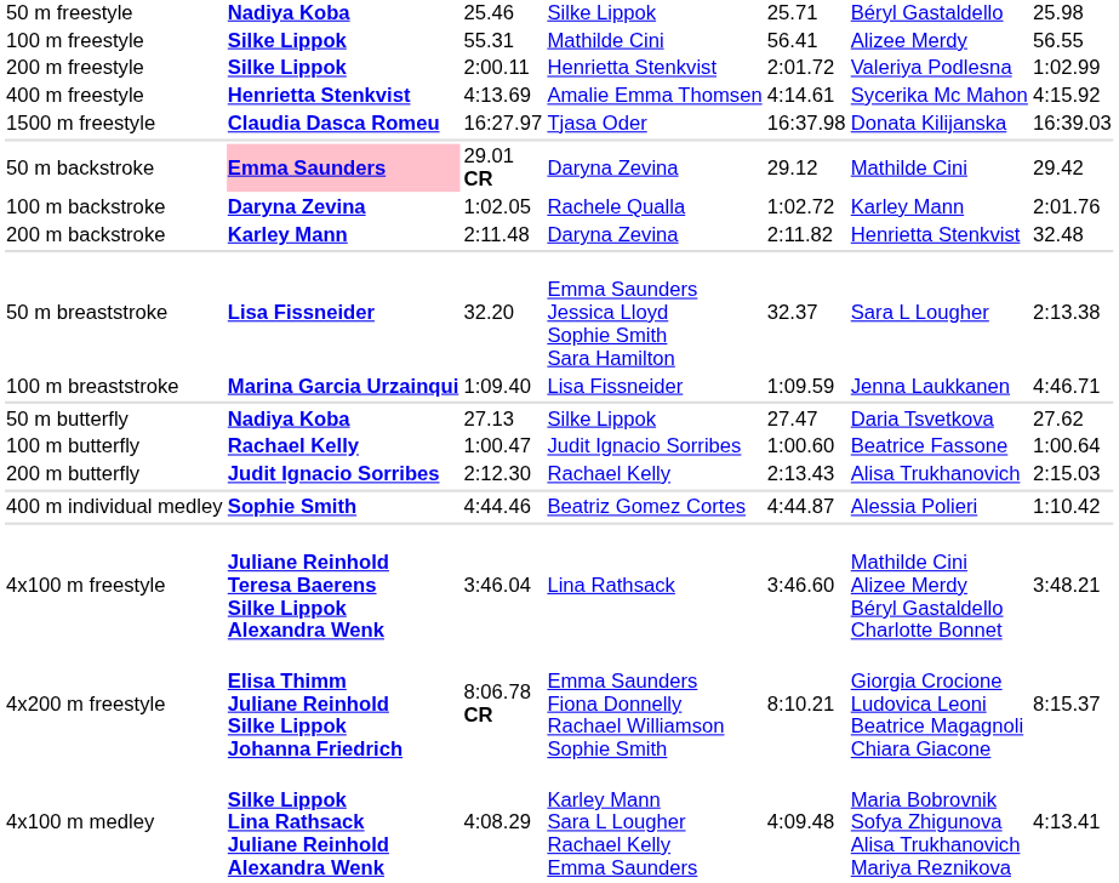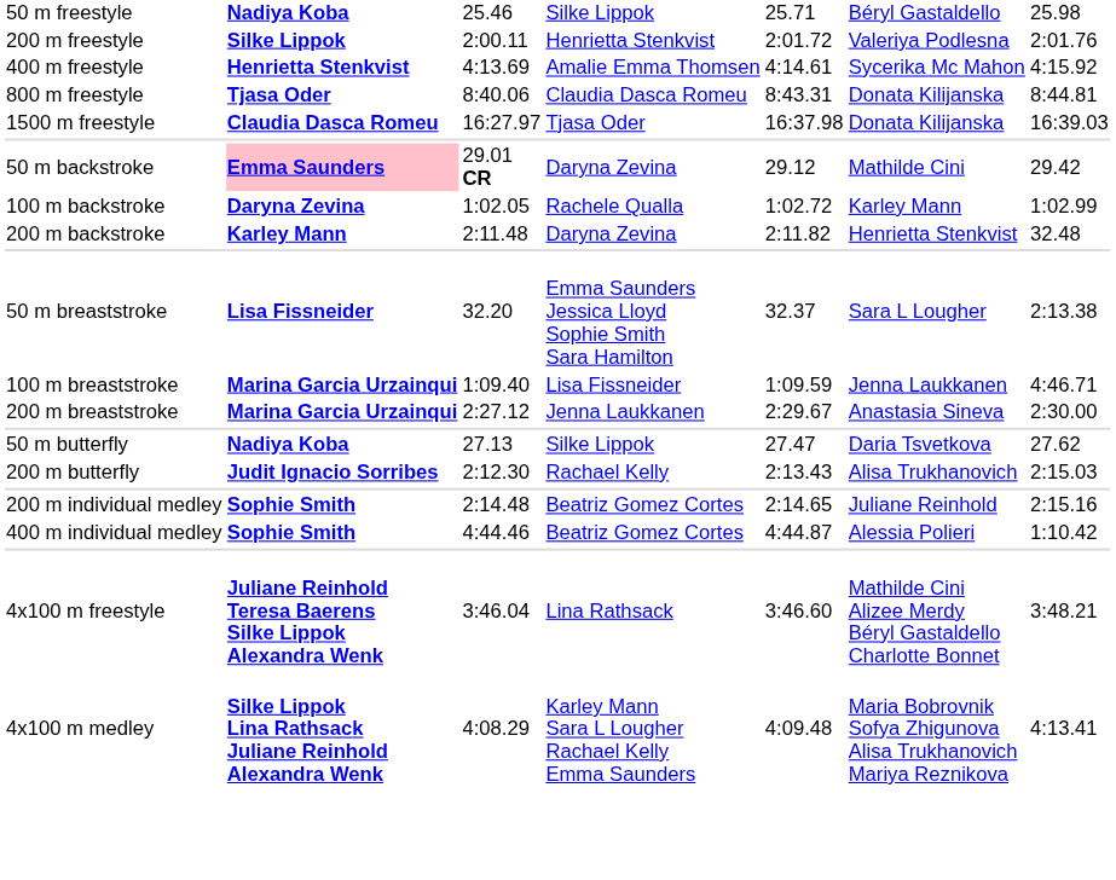- row: 100 m freestyle | Silke Lippok | 55.31 | Mathilde Cini | 56.41 | Alizee Merdy | 56.55
200 m freestyle | column 7: 1:02.99 -> 2:01.76
+ row: 800 m freestyle | Tjasa Oder | 8:40.06 | Claudia Dasca Romeu | 8:43.31 | Donata Kilijanska | 8:44.81
100 m backstroke | column 7: 2:01.76 -> 1:02.99
+ row: 200 m breaststroke | Marina Garcia Urzainqui | 2:27.12 | Jenna Laukkanen | 2:29.67 | Anastasia Sineva | 2:30.00
- row: 100 m butterfly | Rachael Kelly | 1:00.47 | Judit Ignacio Sorribes | 1:00.60 | Beatrice Fassone | 1:00.64
+ row: 200 m individual medley | Sophie Smith | 2:14.48 | Beatriz Gomez Cortes | 2:14.65 | Juliane Reinhold | 2:15.16
- row: 4x200 m freestyle | Elisa Thimm Juliane Reinhold Silke Lippok Johanna Friedrich | 8:06.78 CR | Emma Saunders Fiona Donnelly Rachael Williamson Sophie Smith | 8:10.21 | Giorgia Crocione Ludovica Leoni Beatrice Magagnoli Chiara Giacone | 8:15.37
